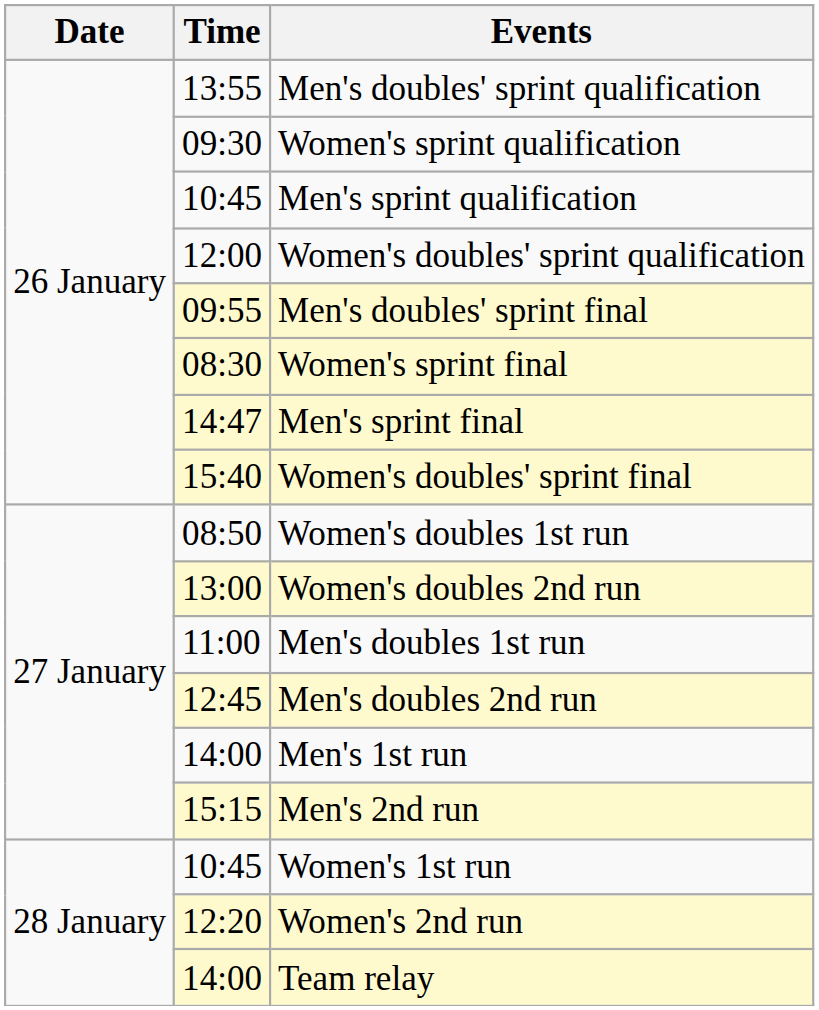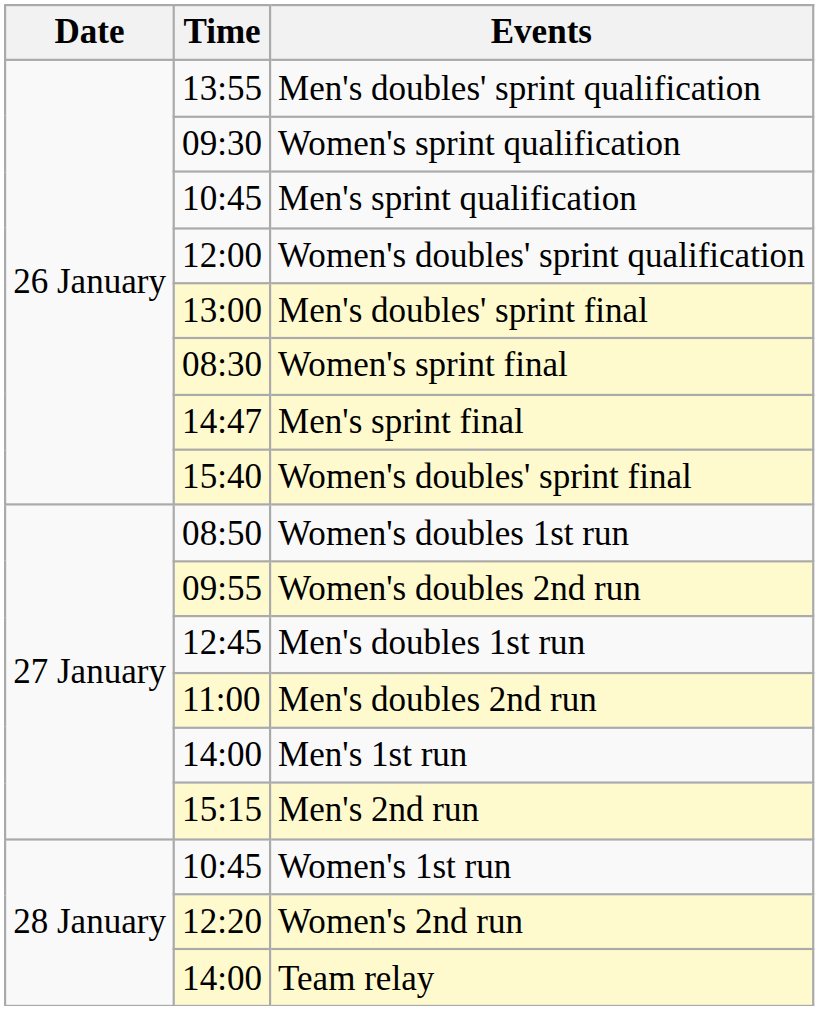Men's doubles' sprint final | Time: 09:55 -> 13:00
Women's doubles 2nd run | Time: 13:00 -> 09:55
Men's doubles 1st run | Time: 11:00 -> 12:45
Men's doubles 2nd run | Time: 12:45 -> 11:00
